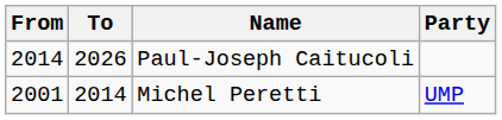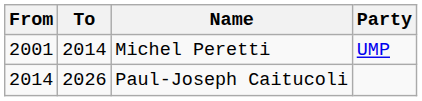rows swapped: Michel Peretti <-> Paul-Joseph Caitucoli
